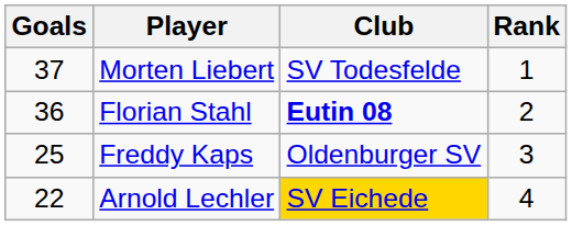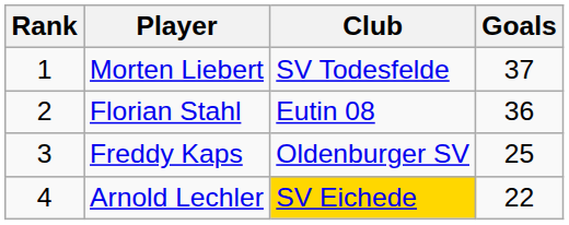columns swapped: Rank <-> Goals
Florian Stahl | Club: bold -> normal
